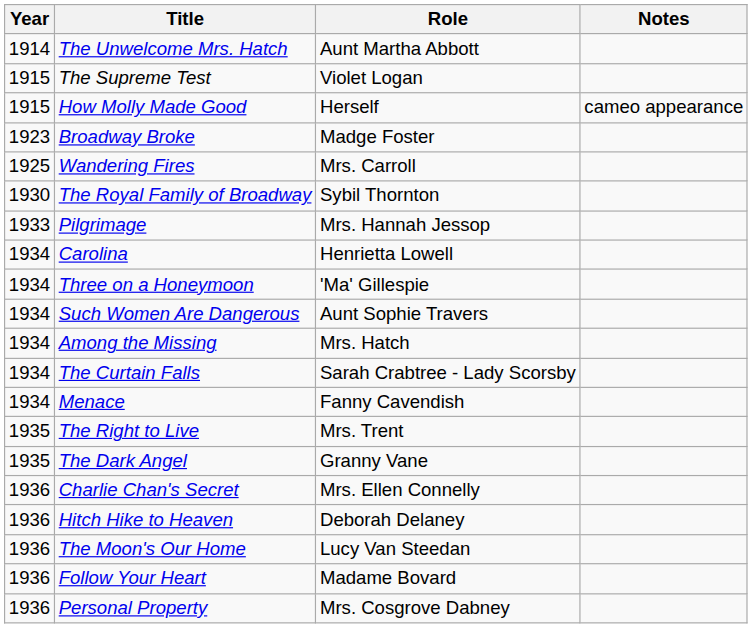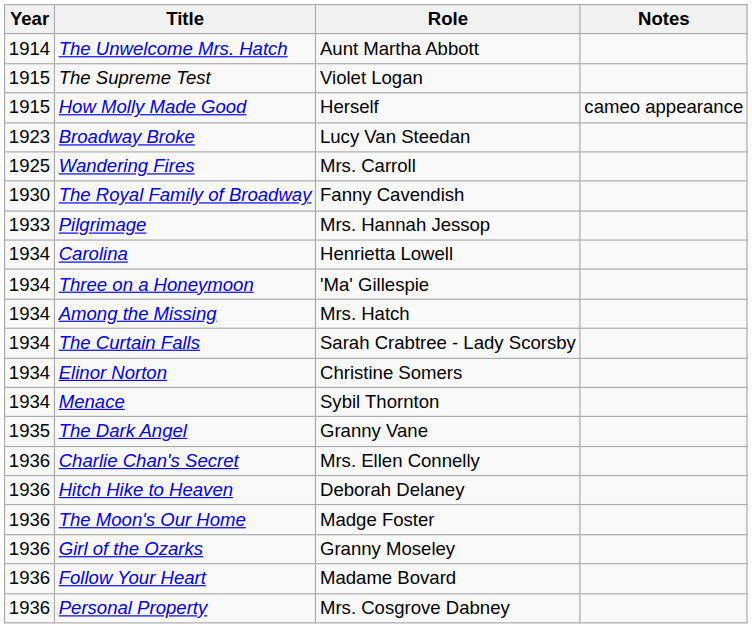Broadway Broke | Role: Madge Foster -> Lucy Van Steedan
The Royal Family of Broadway | Role: Sybil Thornton -> Fanny Cavendish
- row: 1934 | Such Women Are Dangerous | Aunt Sophie Travers
+ row: 1934 | Elinor Norton | Christine Somers
Menace | Role: Fanny Cavendish -> Sybil Thornton
- row: 1935 | The Right to Live | Mrs. Trent
The Moon's Our Home | Role: Lucy Van Steedan -> Madge Foster
+ row: 1936 | Girl of the Ozarks | Granny Moseley
